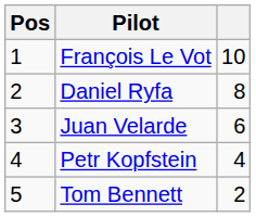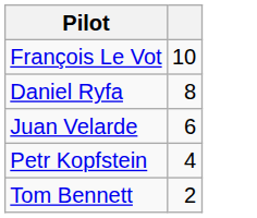- column: Pos | 1 | 2 | 3 | 4 | 5
